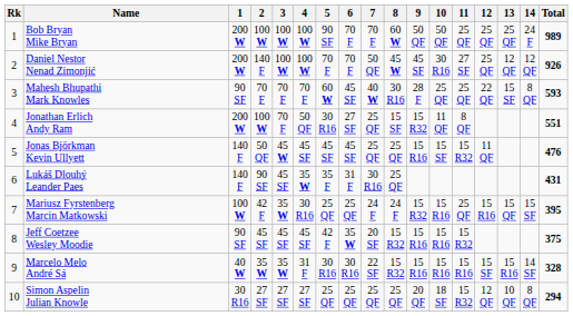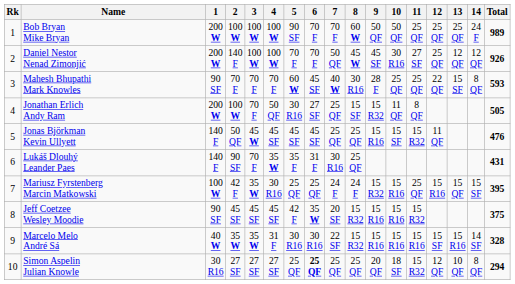Jonathan Erlich Andy Ram | Total: 551 -> 505
Lukáš Dlouhý Leander Paes | 3: 45 SF -> 70 F
Simon Aspelin Julian Knowle | 6: normal -> bold
